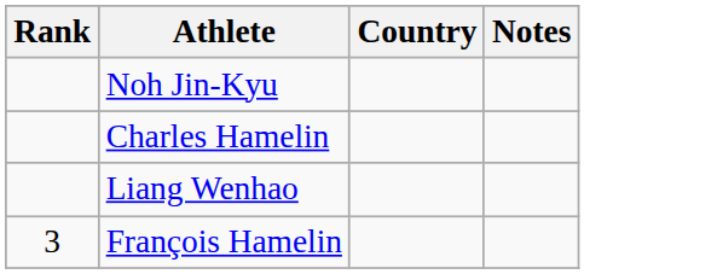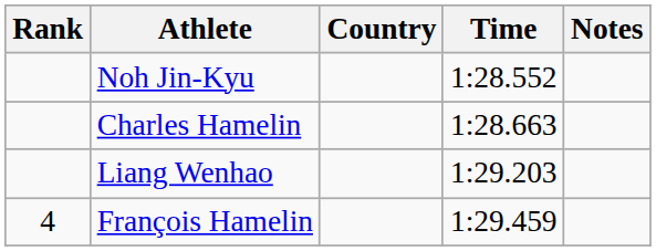+ column: Time | 1:28.552 | 1:28.663 | 1:29.203 | 1:29.459
François Hamelin | Rank: 3 -> 4
